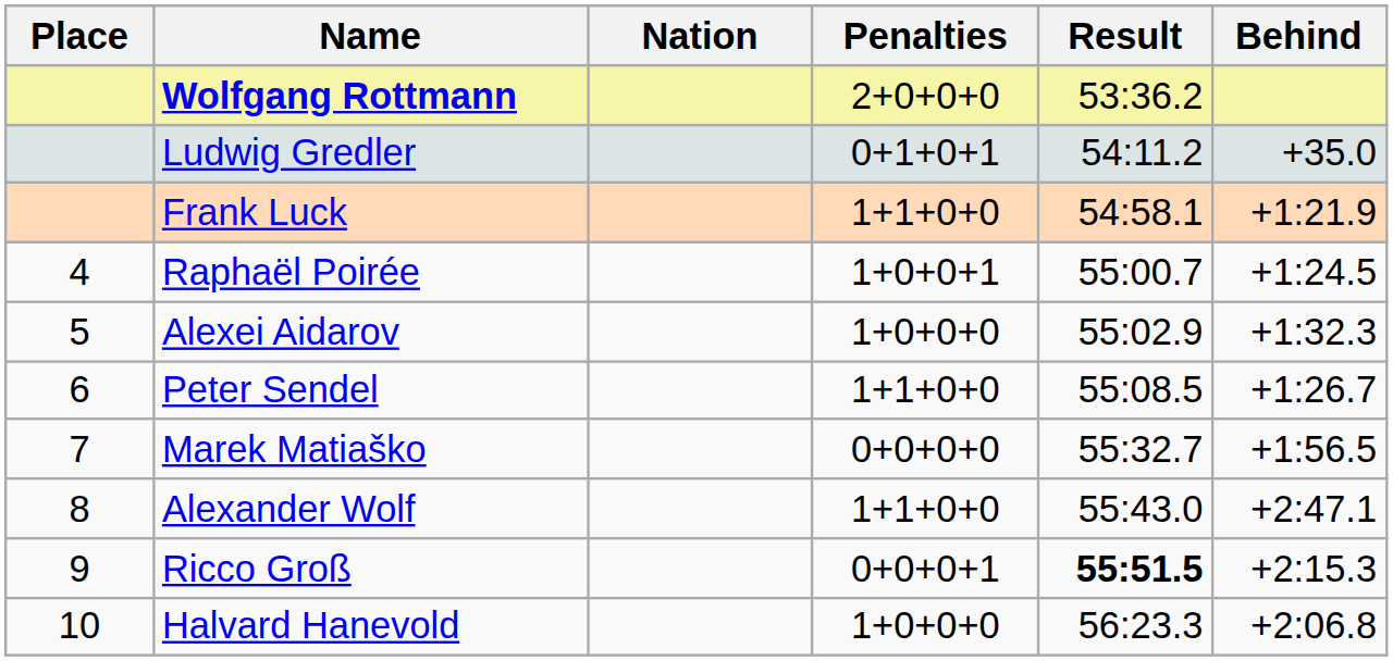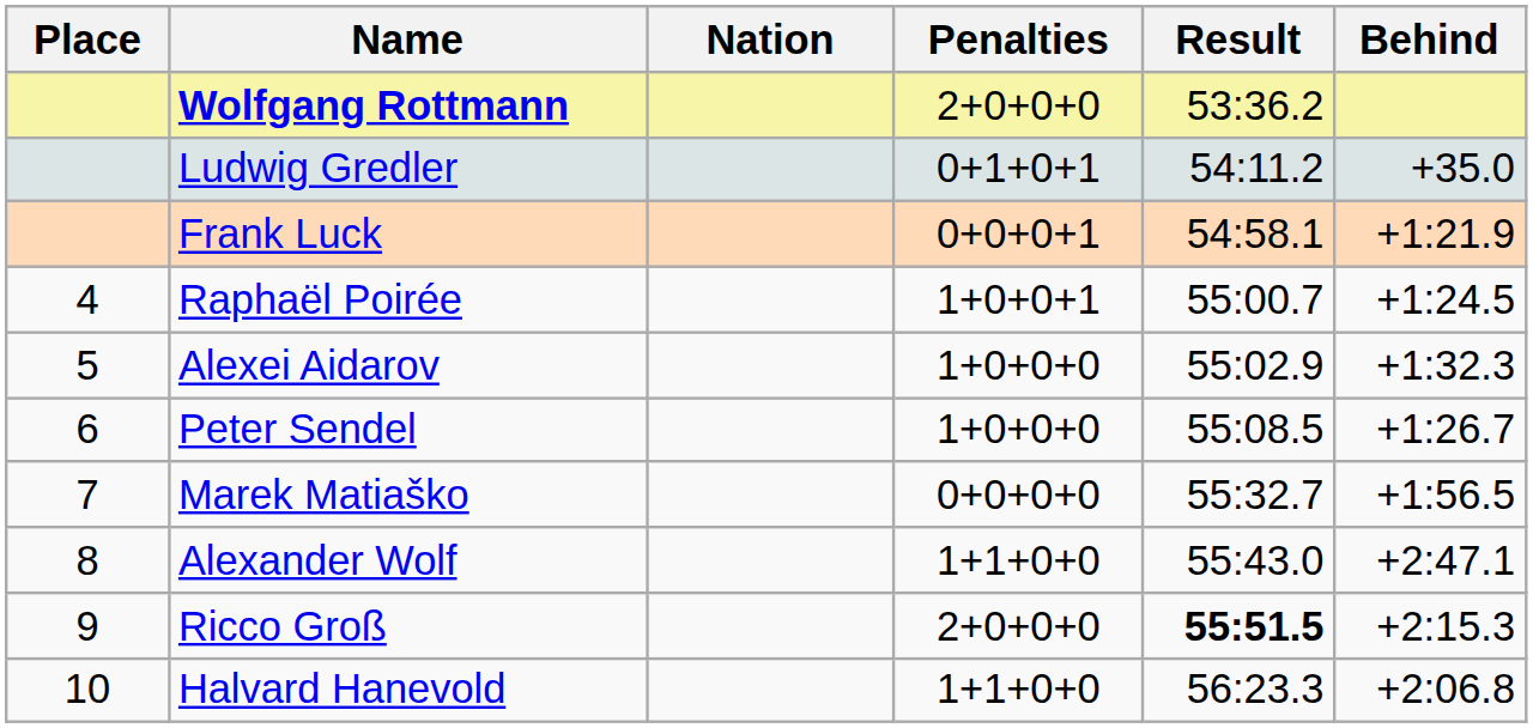Frank Luck | Penalties: 1+1+0+0 -> 0+0+0+1
Peter Sendel | Penalties: 1+1+0+0 -> 1+0+0+0
Ricco Groß | Penalties: 0+0+0+1 -> 2+0+0+0
Halvard Hanevold | Penalties: 1+0+0+0 -> 1+1+0+0
